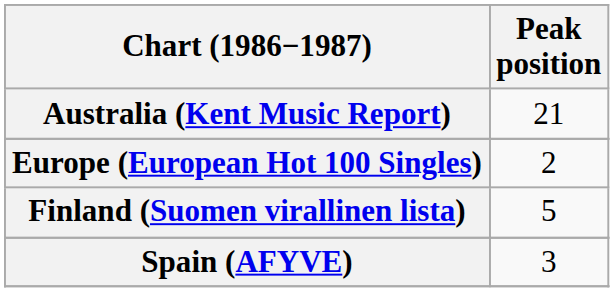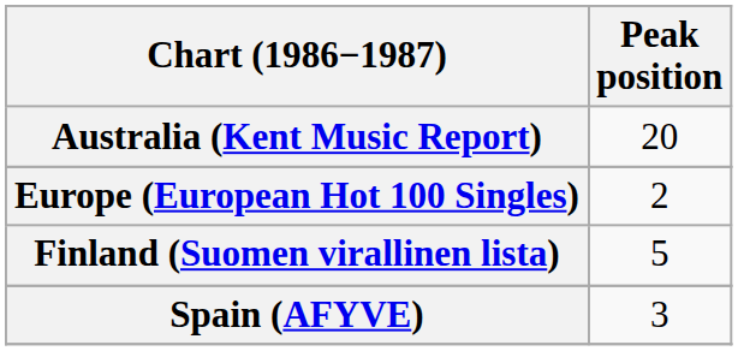Australia (Kent Music Report) | Peak position: 21 -> 20
